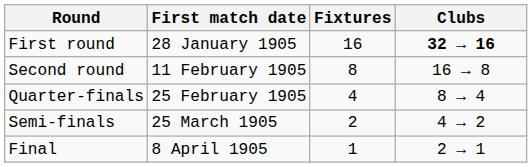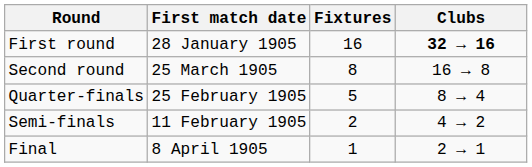Second round | First match date: 11 February 1905 -> 25 March 1905
Quarter-finals | Fixtures: 4 -> 5
Semi-finals | First match date: 25 March 1905 -> 11 February 1905
